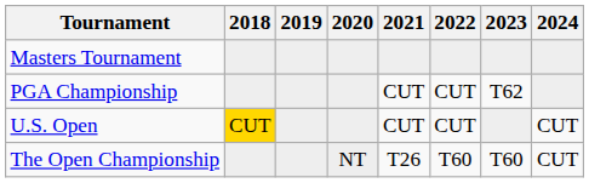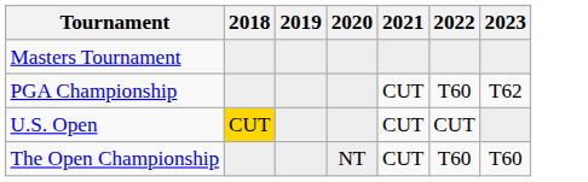- column: 2024 | CUT | CUT
PGA Championship | 2022: CUT -> T60
The Open Championship | 2021: T26 -> CUT
